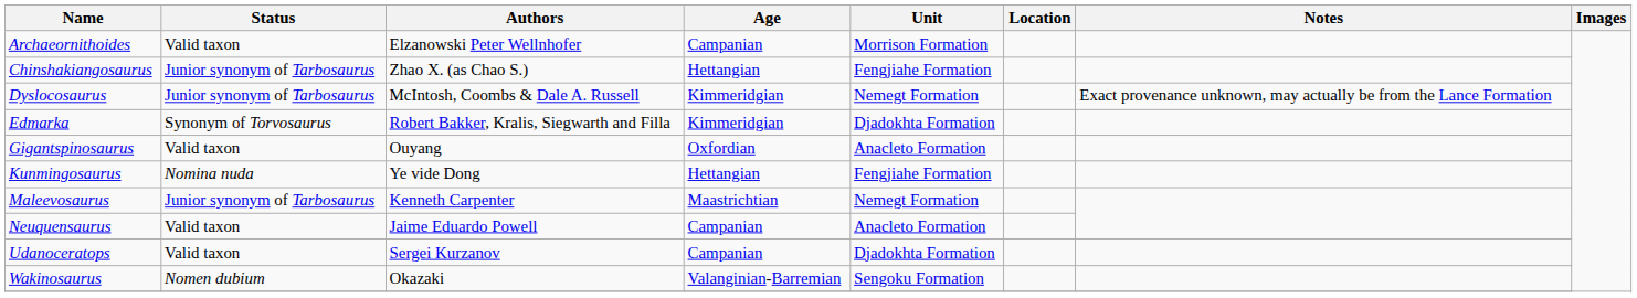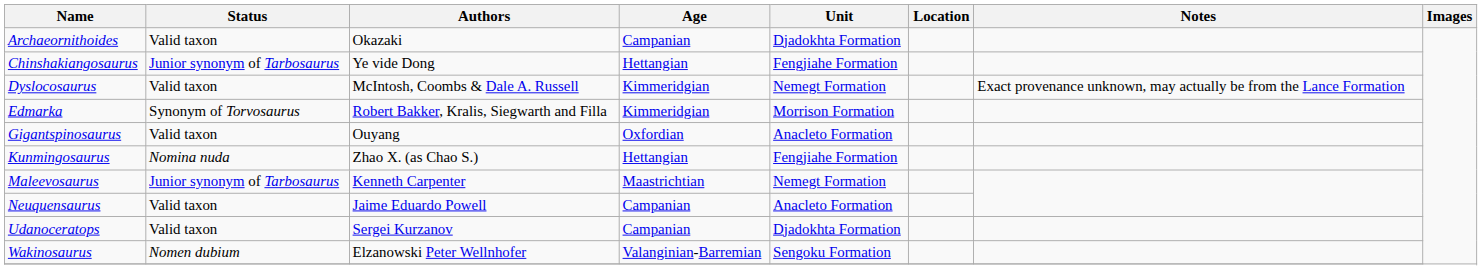Archaeornithoides | Authors: Elzanowski Peter Wellnhofer -> Okazaki
Archaeornithoides | Unit: Morrison Formation -> Djadokhta Formation
Chinshakiangosaurus | Authors: Zhao X. (as Chao S.) -> Ye vide Dong
Dyslocosaurus | Status: Junior synonym of Tarbosaurus -> Valid taxon
Edmarka | Unit: Djadokhta Formation -> Morrison Formation
Kunmingosaurus | Authors: Ye vide Dong -> Zhao X. (as Chao S.)
Wakinosaurus | Authors: Okazaki -> Elzanowski Peter Wellnhofer
